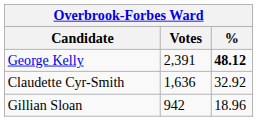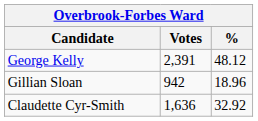George Kelly | %: bold -> normal
rows swapped: Claudette Cyr-Smith <-> Gillian Sloan
